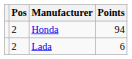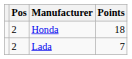Honda | Points: 94 -> 18
Lada | Points: 6 -> 7
